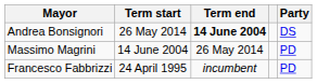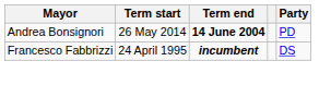Andrea Bonsignori | Party: DS -> PD
- row: Massimo Magrini | 14 June 2004 | 26 May 2014 | PD
Francesco Fabbrizzi | Term end: normal -> bold
Francesco Fabbrizzi | Party: PD -> DS
